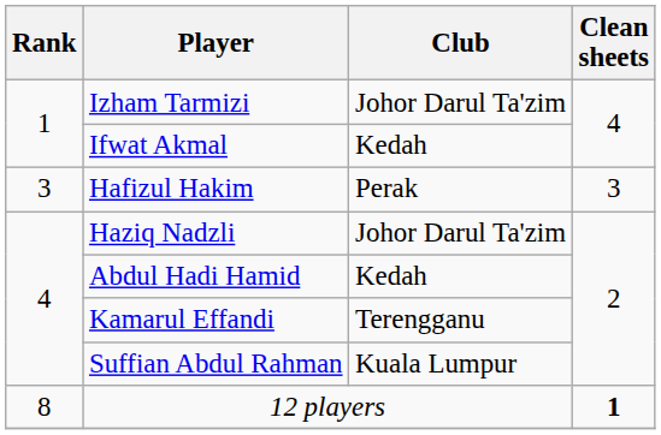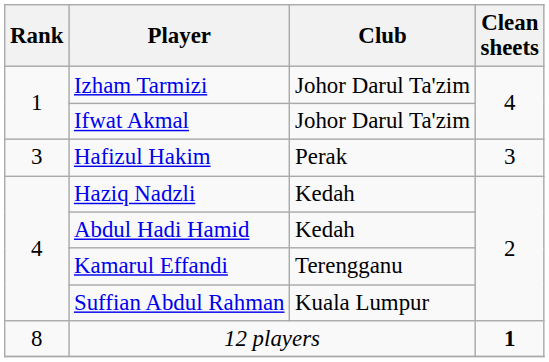Ifwat Akmal | Club: Kedah -> Johor Darul Ta'zim
Haziq Nadzli | Club: Johor Darul Ta'zim -> Kedah
